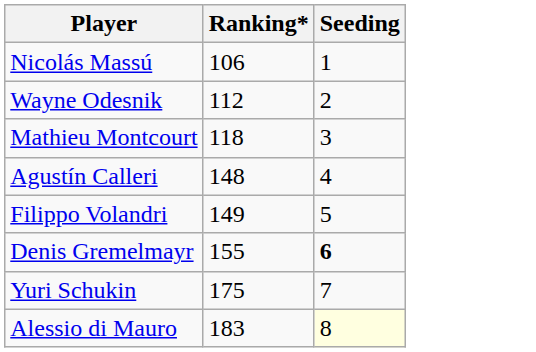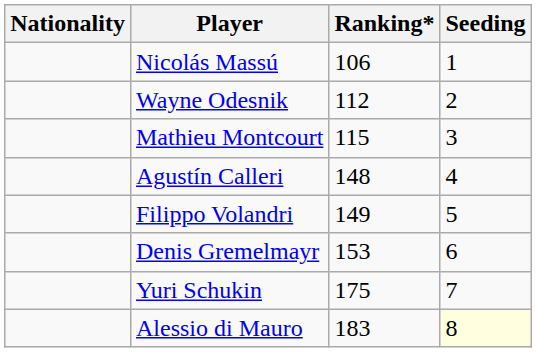+ column: Nationality
Mathieu Montcourt | Ranking*: 118 -> 115
Denis Gremelmayr | Ranking*: 155 -> 153
Denis Gremelmayr | Seeding: bold -> normal
